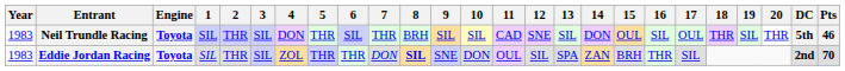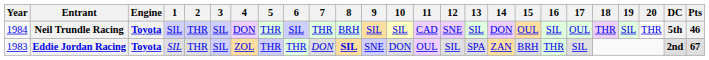Neil Trundle Racing | Year: 1983 -> 1984
Eddie Jordan Racing | Pts: 70 -> 67
